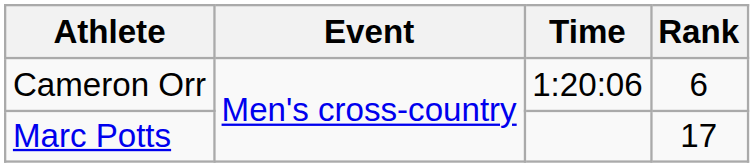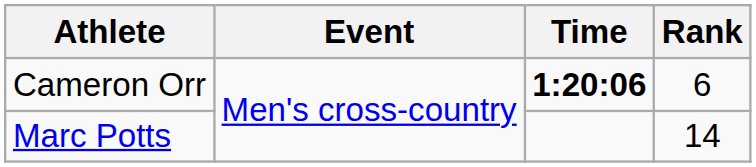Cameron Orr | Time: normal -> bold
Marc Potts | Rank: 17 -> 14
